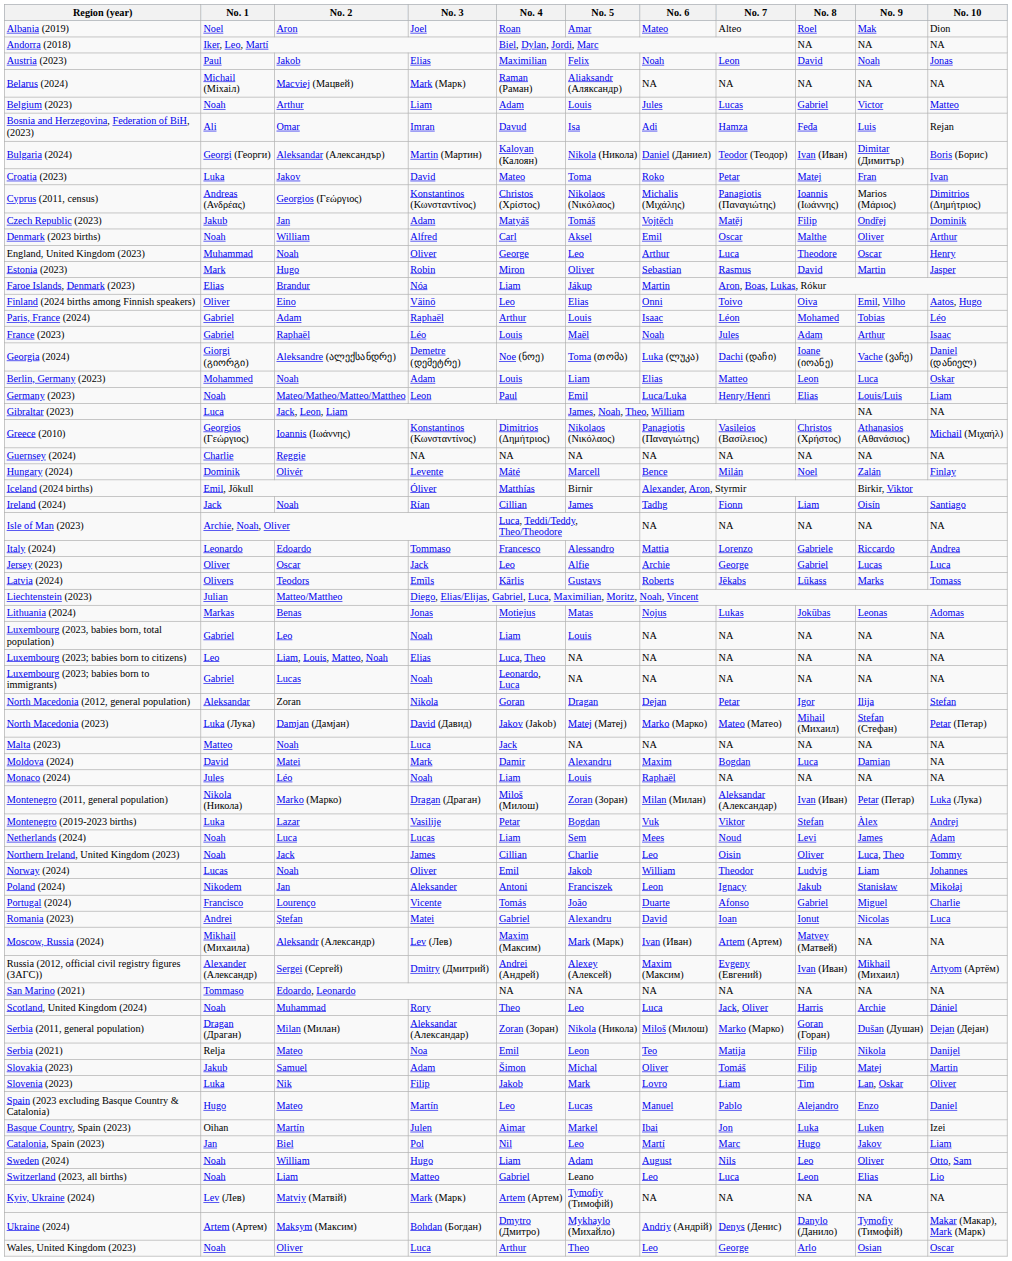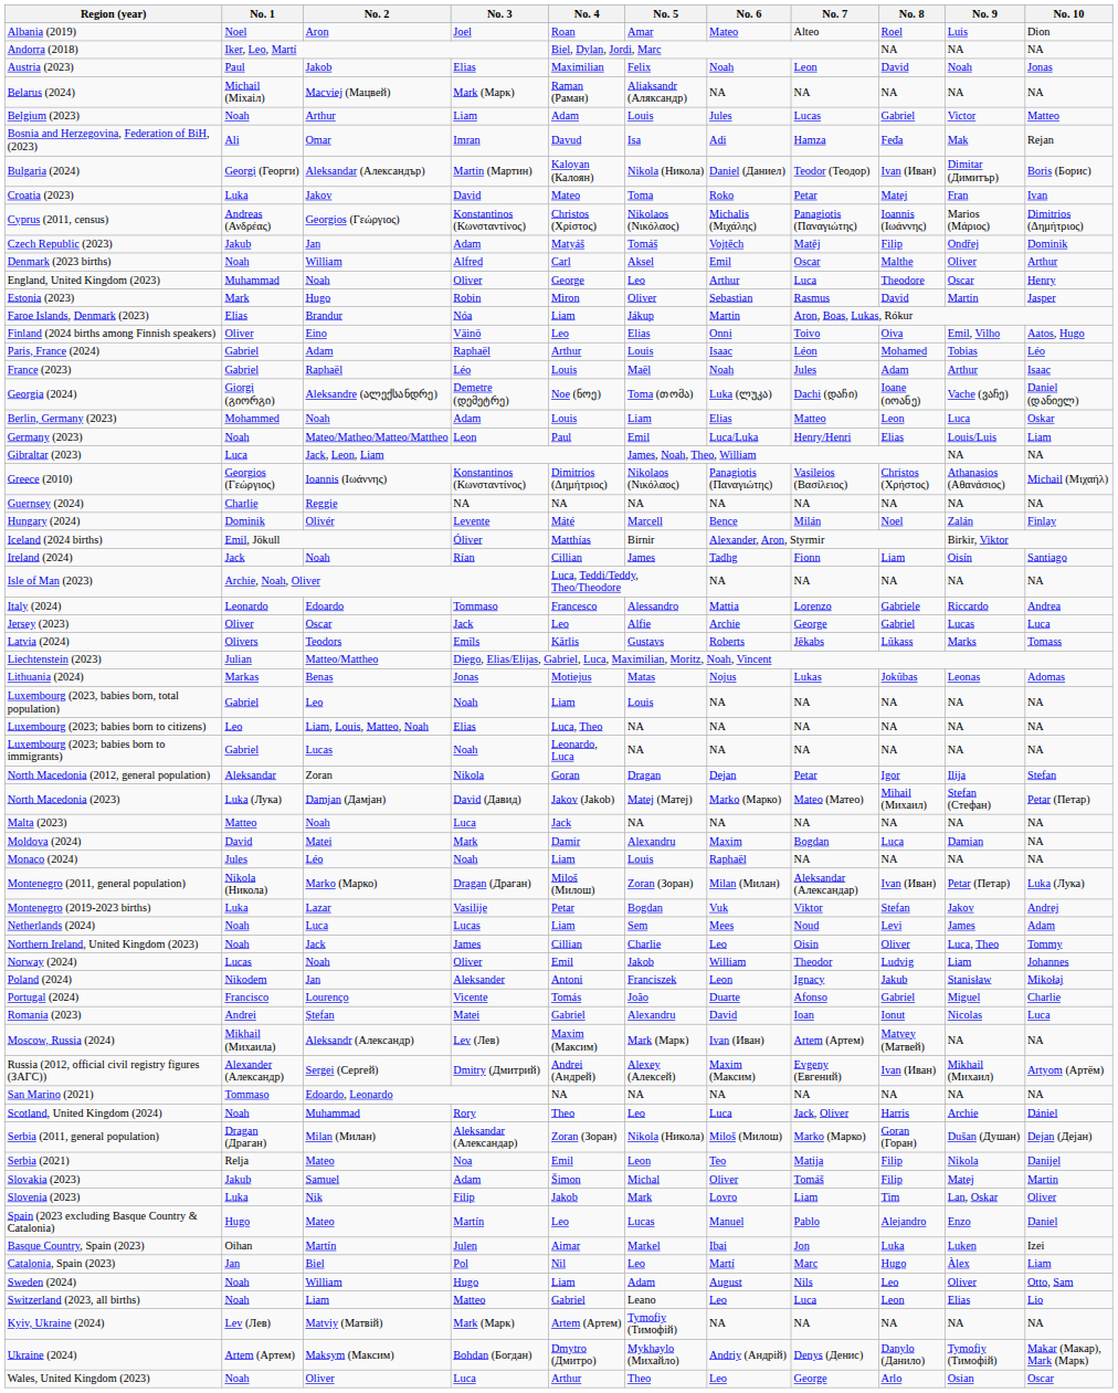Albania (2019) | No. 9: Mak -> Luis
Bosnia and Herzegovina, Federation of BiH, (2023) | No. 9: Luis -> Mak
Montenegro (2019-2023 births) | No. 9: Àlex -> Jakov
Catalonia, Spain (2023) | No. 9: Jakov -> Àlex
